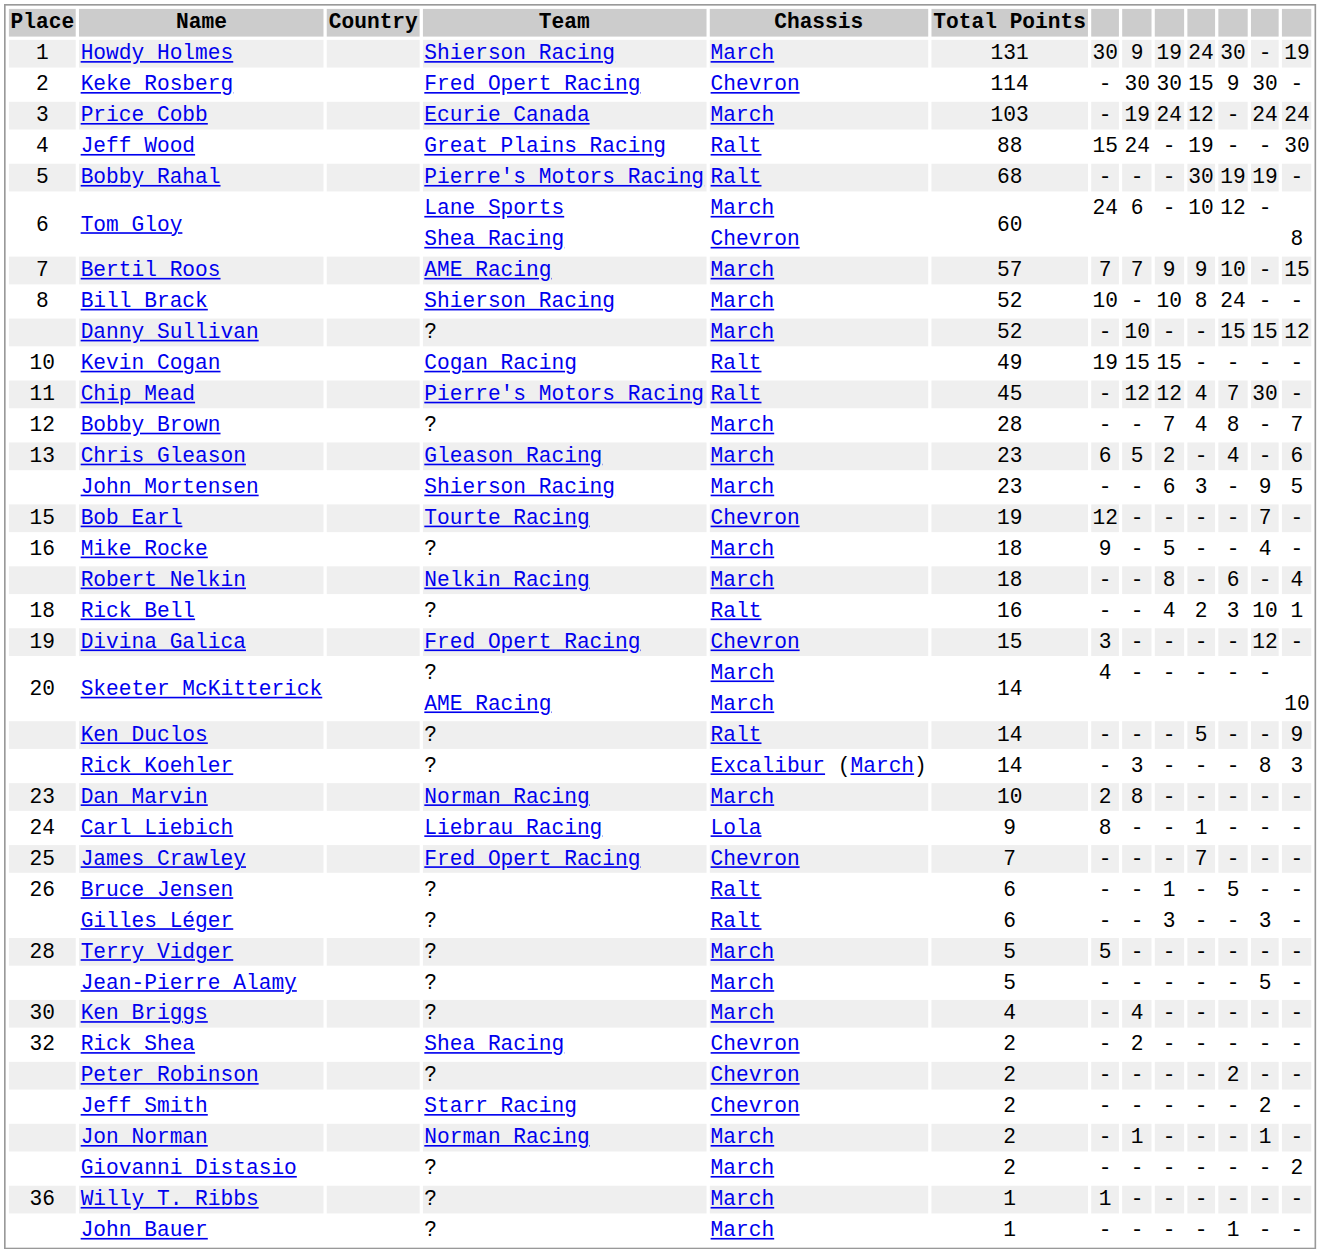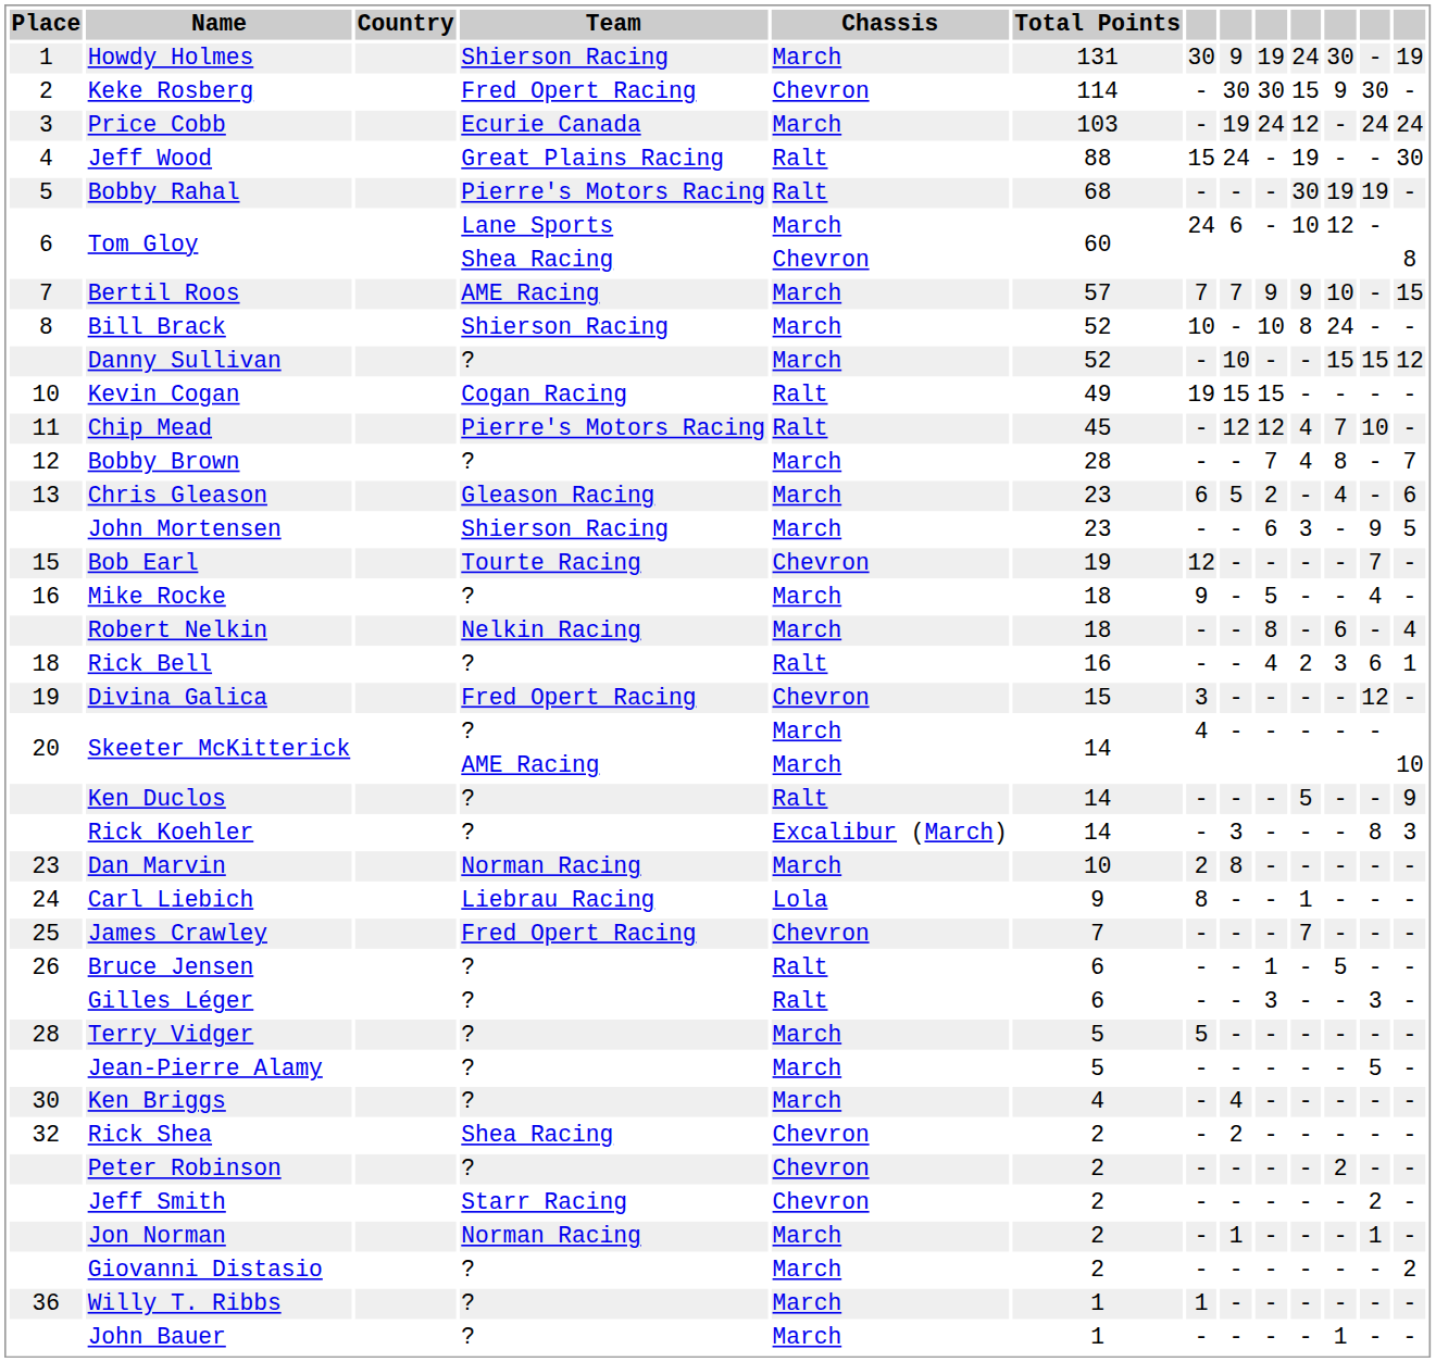Chip Mead | column 12: 30 -> 10
Rick Bell | column 12: 10 -> 6
